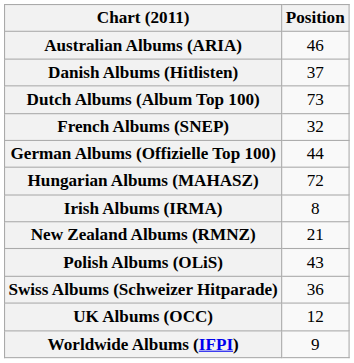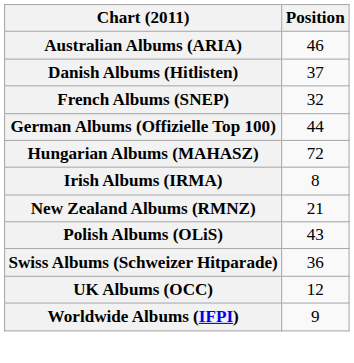- row: Dutch Albums (Album Top 100) | 73
